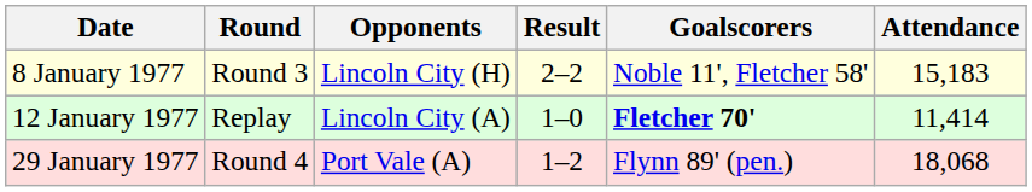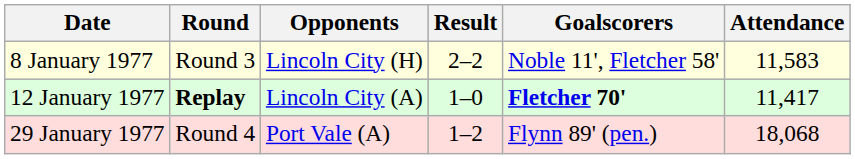8 January 1977 | Attendance: 15,183 -> 11,583
12 January 1977 | Round: normal -> bold
12 January 1977 | Attendance: 11,414 -> 11,417
